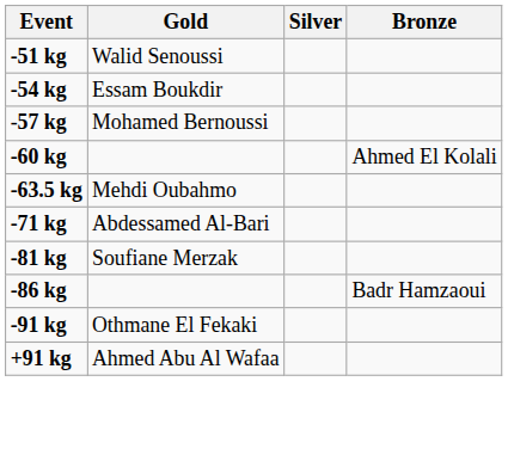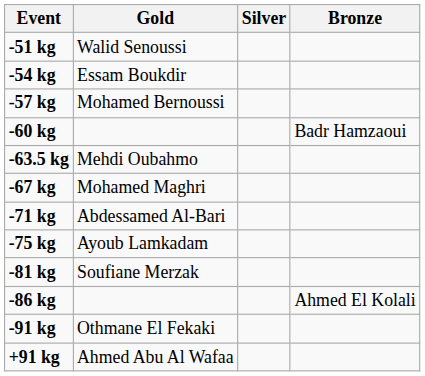-60 kg | Bronze: Ahmed El Kolali -> Badr Hamzaoui
+ row: -67 kg | Mohamed Maghri
+ row: -75 kg | Ayoub Lamkadam
-86 kg | Bronze: Badr Hamzaoui -> Ahmed El Kolali
